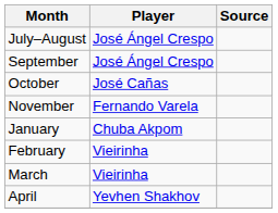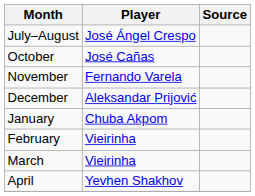- row: September | José Ángel Crespo
+ row: December | Aleksandar Prijović
